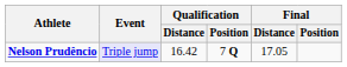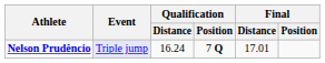Nelson Prudêncio | Qualification / Distance: 16.42 -> 16.24
Nelson Prudêncio | Final / Distance: 17.05 -> 17.01
